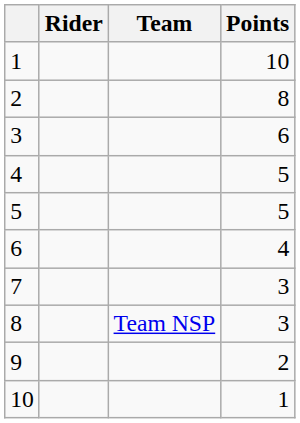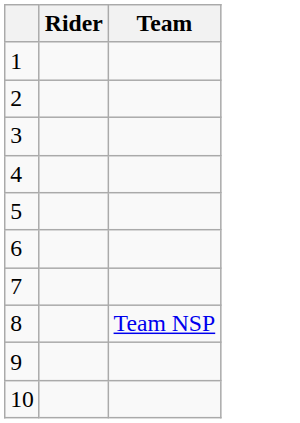- column: Points | 10 | 8 | 6 | 5 | 5 | 4 | 3 | 3 | 2 | 1
